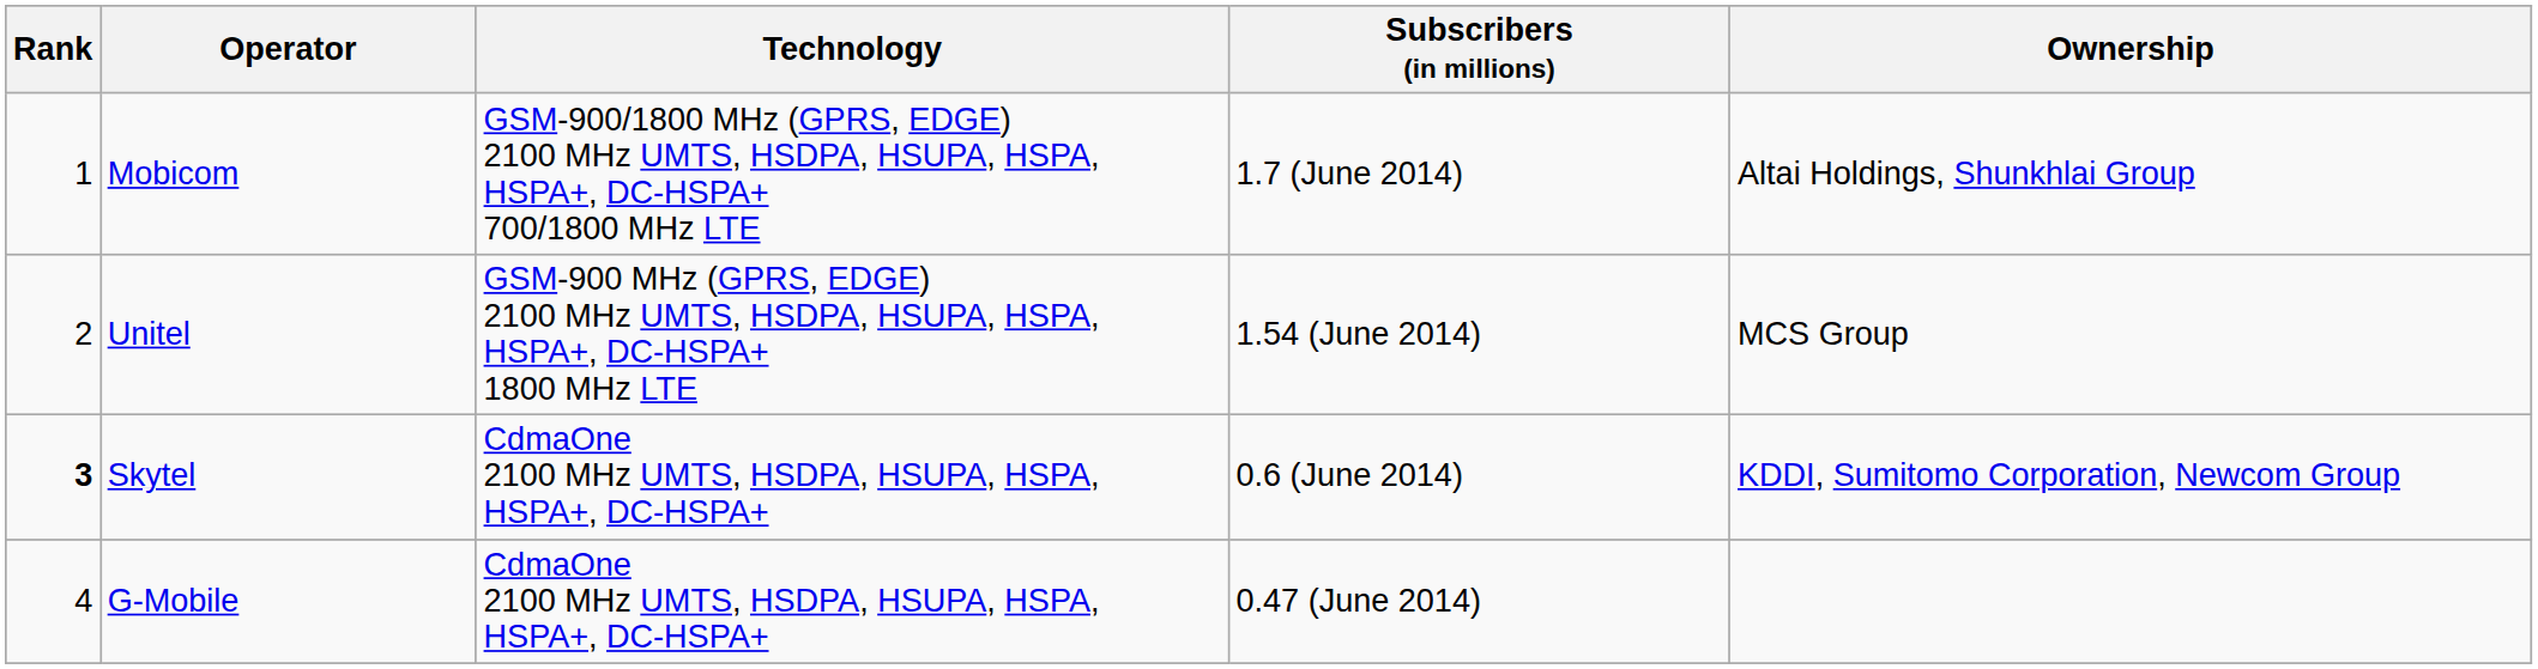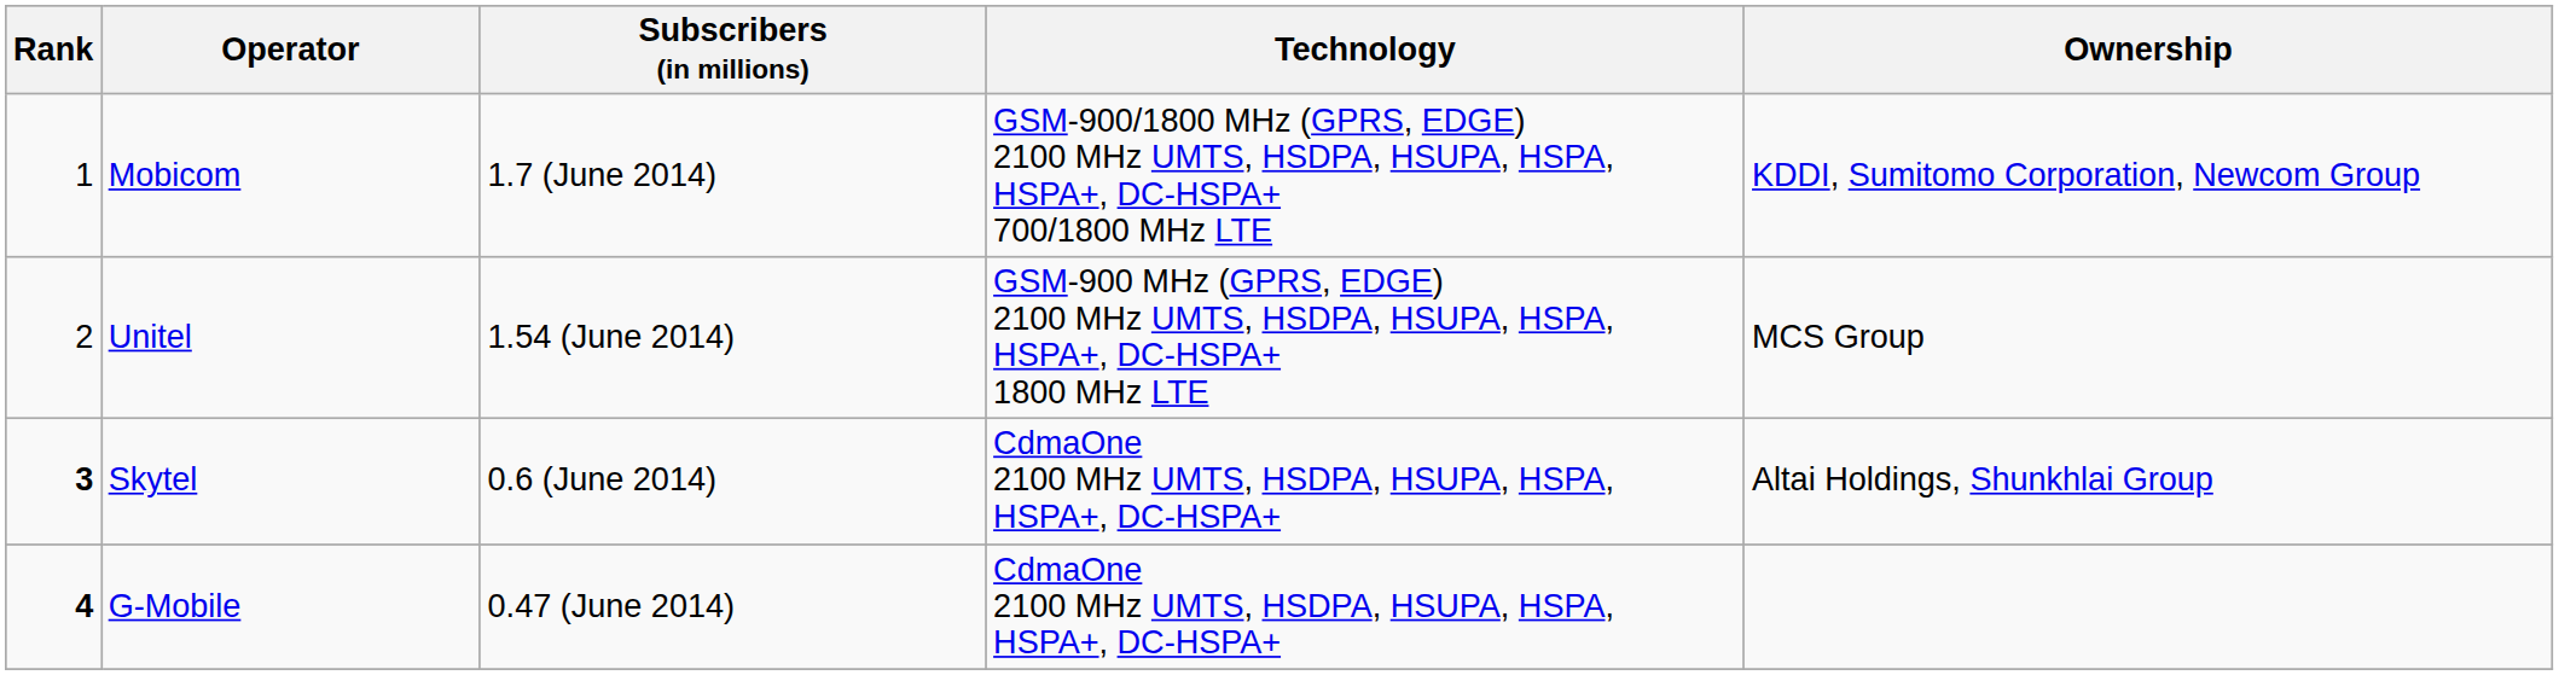columns swapped: Technology <-> Subscribers (in millions)
Mobicom | Ownership: Altai Holdings, Shunkhlai Group -> KDDI, Sumitomo Corporation, Newcom Group
Skytel | Ownership: KDDI, Sumitomo Corporation, Newcom Group -> Altai Holdings, Shunkhlai Group
G-Mobile | Rank: normal -> bold
